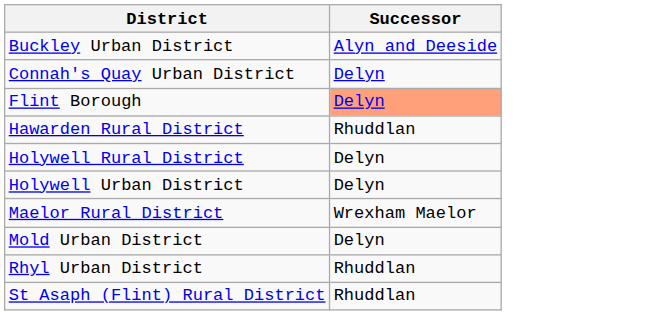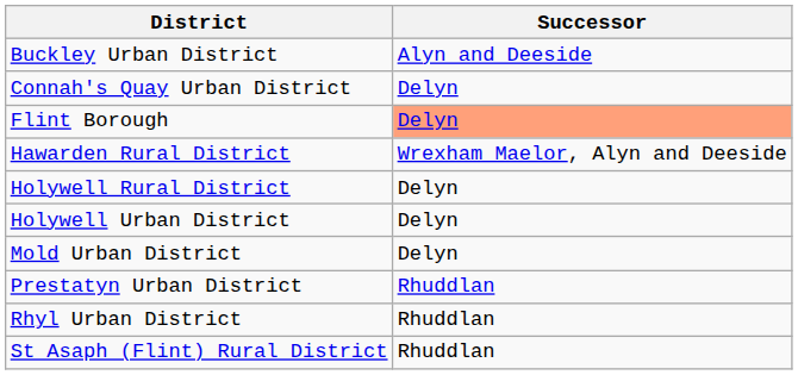Hawarden Rural District | Successor: Rhuddlan -> Wrexham Maelor, Alyn and Deeside
- row: Maelor Rural District | Wrexham Maelor
+ row: Prestatyn Urban District | Rhuddlan
